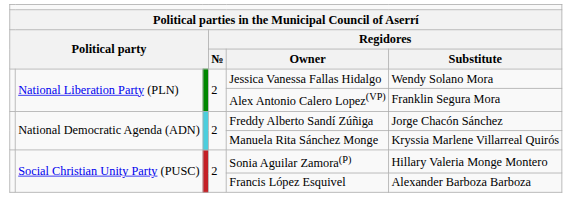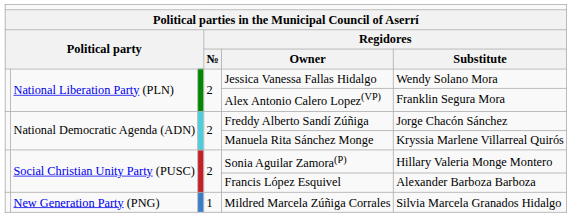+ row: New Generation Party (PNG) | 1 | Mildred Marcela Zúñiga Corrales | Silvia Marcela Granados Hidalgo
